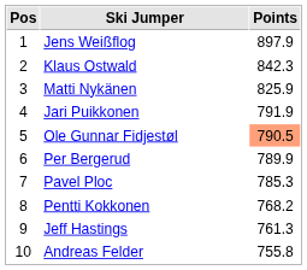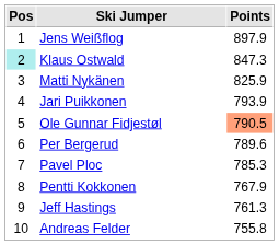Klaus Ostwald | Pos: no background -> paleturquoise background
Klaus Ostwald | Points: 842.3 -> 847.3
Jari Puikkonen | Points: 791.9 -> 793.9
Per Bergerud | Points: 789.9 -> 789.6
Pentti Kokkonen | Points: 768.2 -> 767.9
